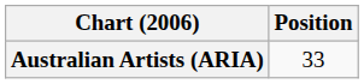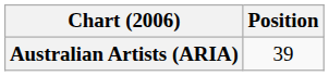Australian Artists (ARIA) | Position: 33 -> 39
